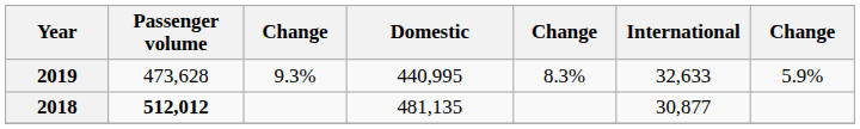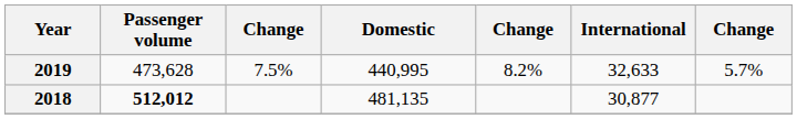2019 | column 3: 9.3% -> 7.5%
2019 | column 5: 8.3% -> 8.2%
2019 | column 7: 5.9% -> 5.7%
